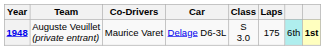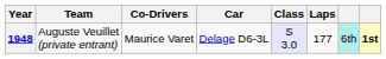1948 | Class: no background -> lavender background
1948 | Laps: 175 -> 177
